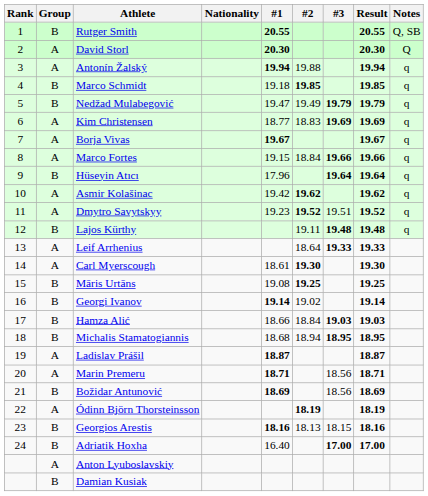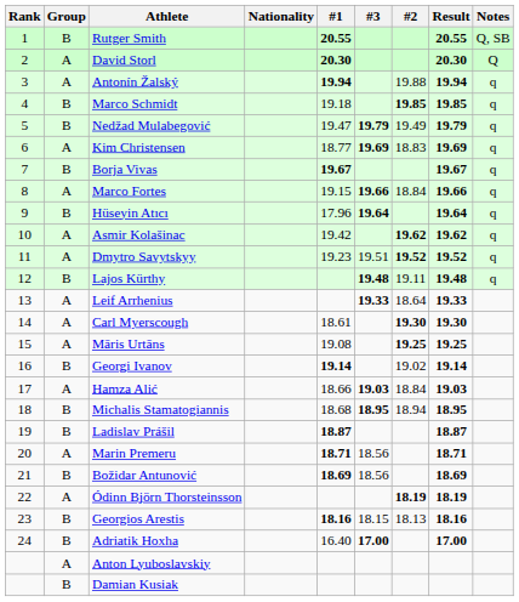columns swapped: #2 <-> #3
Borja Vivas | Group: A -> B
Māris Urtāns | Group: B -> A
Hamza Alić | Group: B -> A
Ladislav Prášil | Group: A -> B
